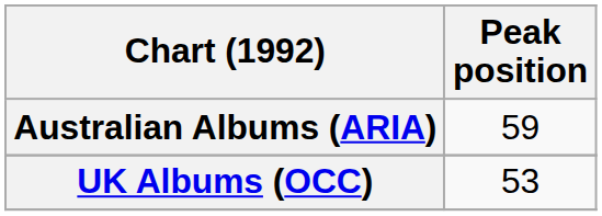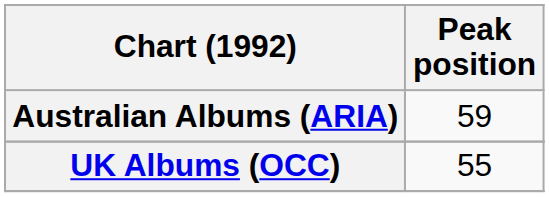UK Albums (OCC) | Peak position: 53 -> 55
